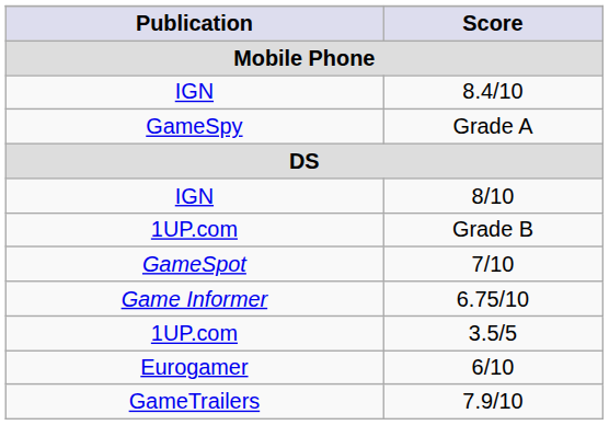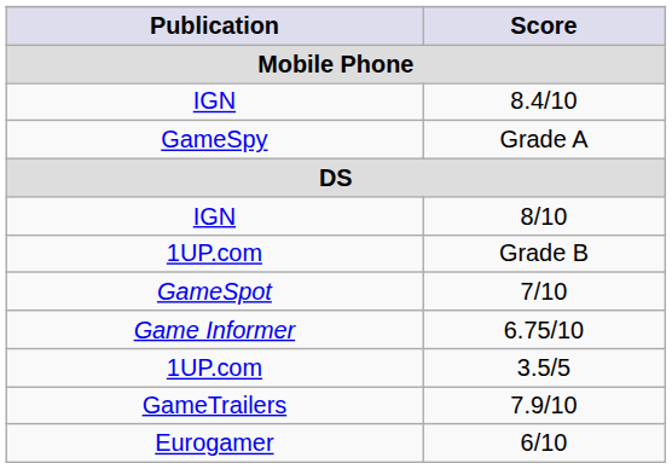rows swapped: 6/10 <-> 7.9/10
